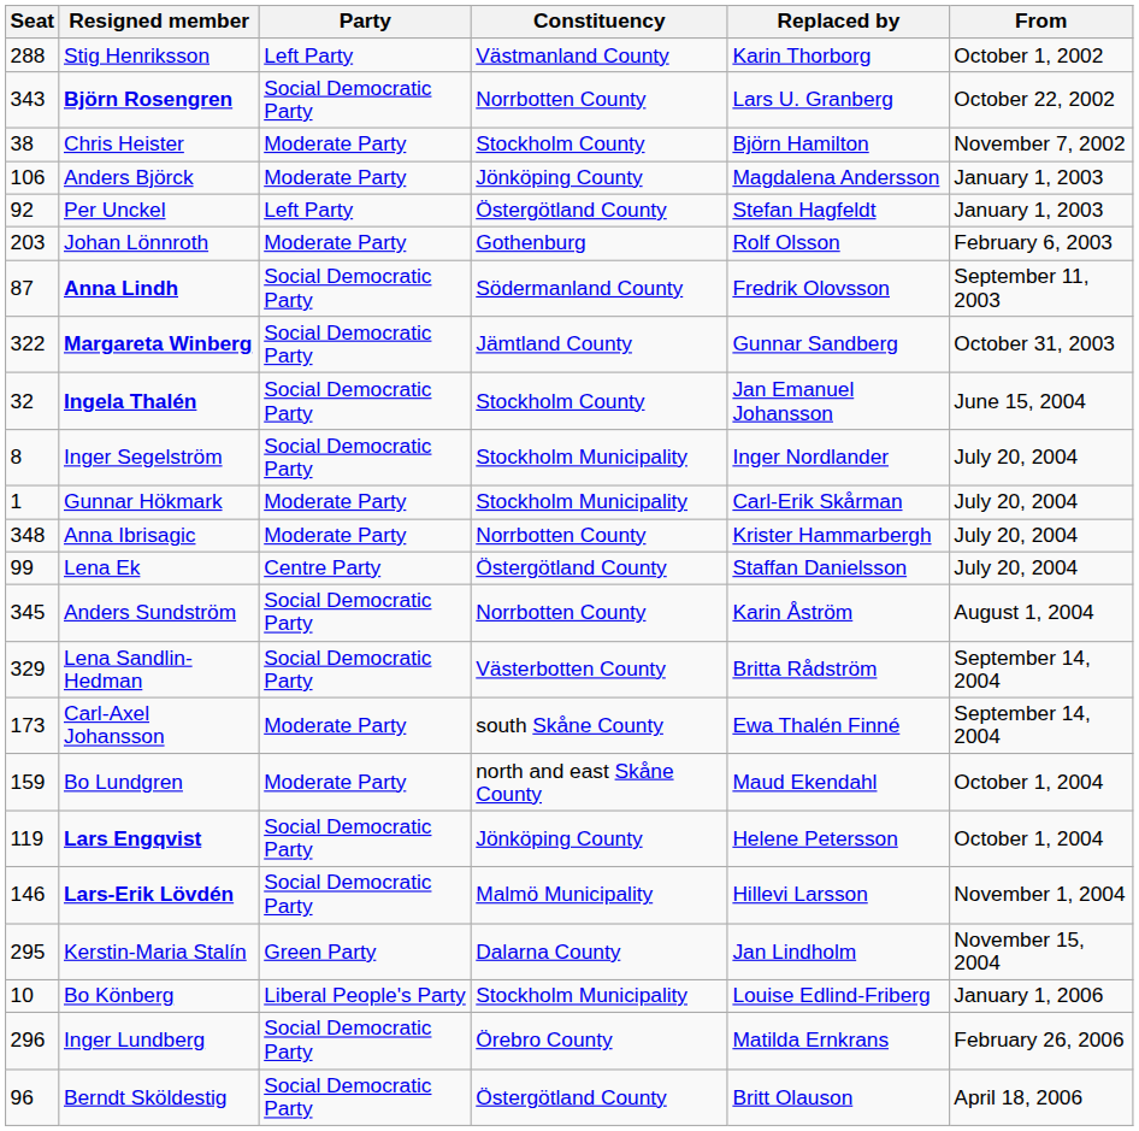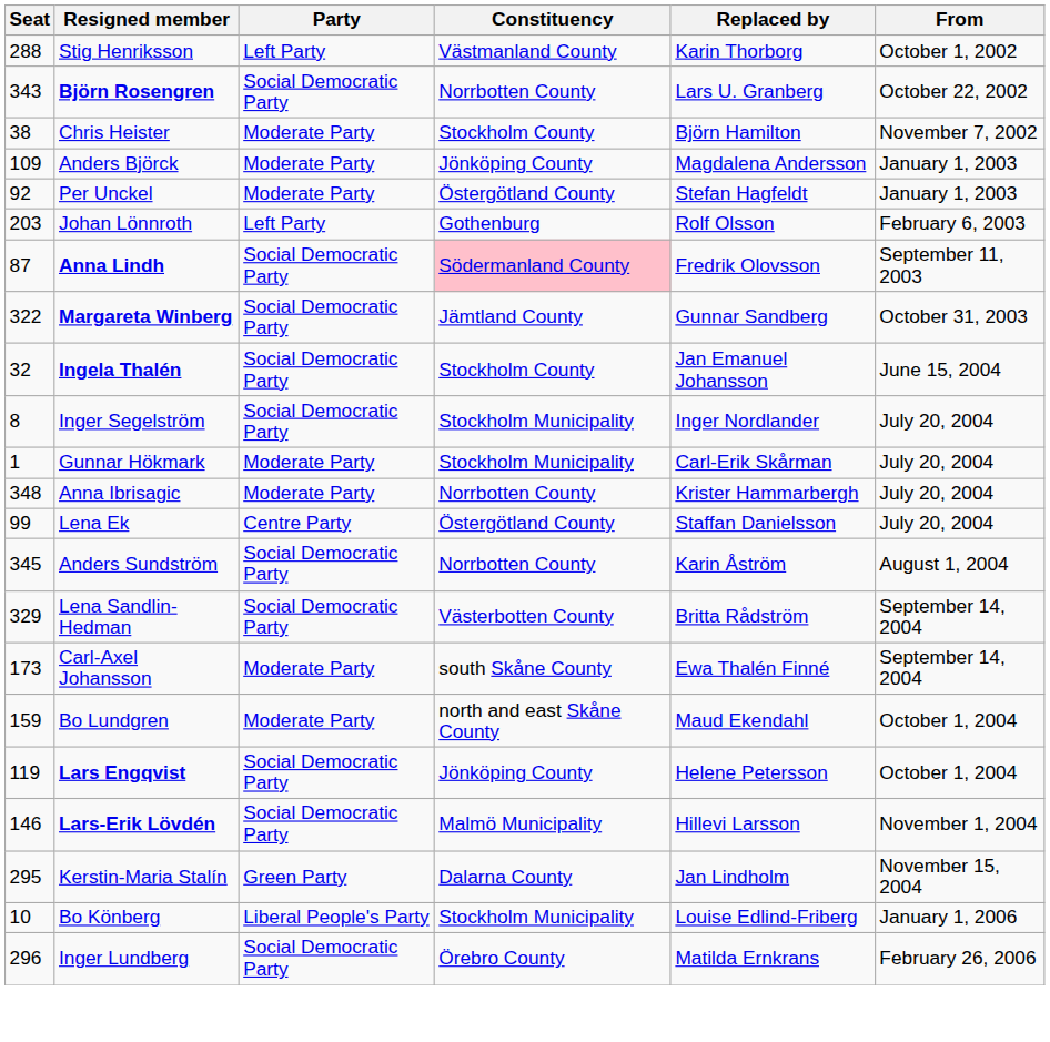Anders Björck | Seat: 106 -> 109
Per Unckel | Party: Left Party -> Moderate Party
Johan Lönnroth | Party: Moderate Party -> Left Party
Anna Lindh | Constituency: no background -> pink background
- row: 96 | Berndt Sköldestig | Social Democratic Party | Östergötland County | Britt Olauson | April 18, 2006
